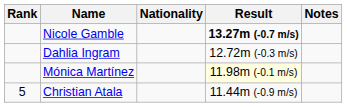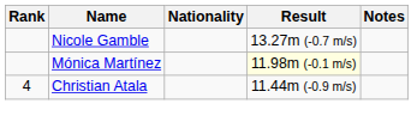Nicole Gamble | Result: bold -> normal
- row: Dahlia Ingram | 12.72m (-0.3 m/s)
Christian Atala | Rank: 5 -> 4
